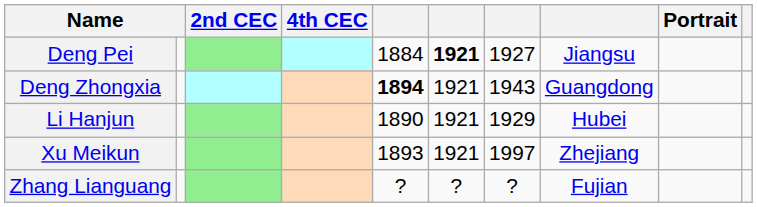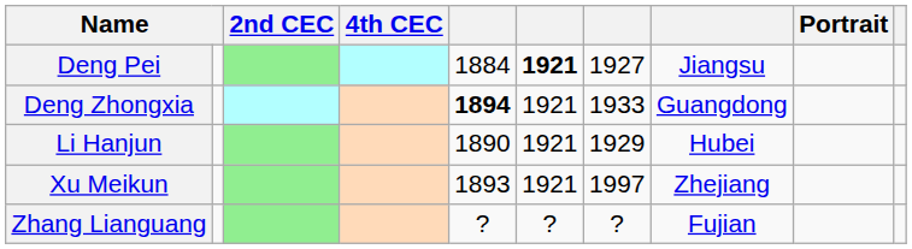Deng Zhongxia | column 7: 1943 -> 1933
